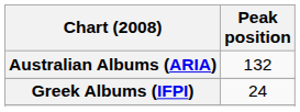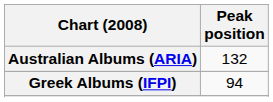Greek Albums (IFPI) | Peak position: 24 -> 94
